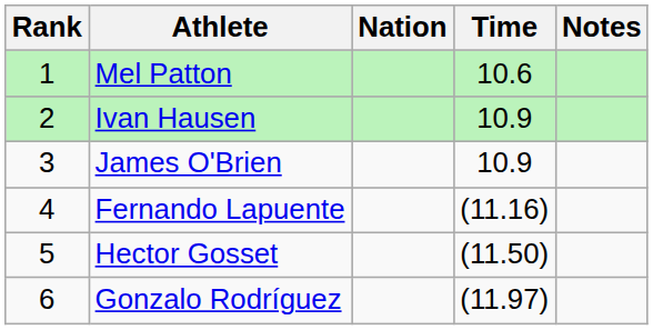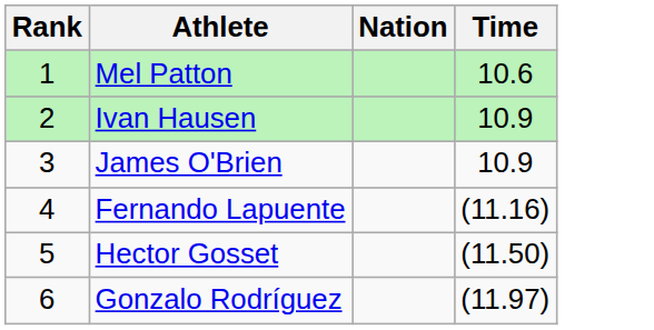- column: Notes
